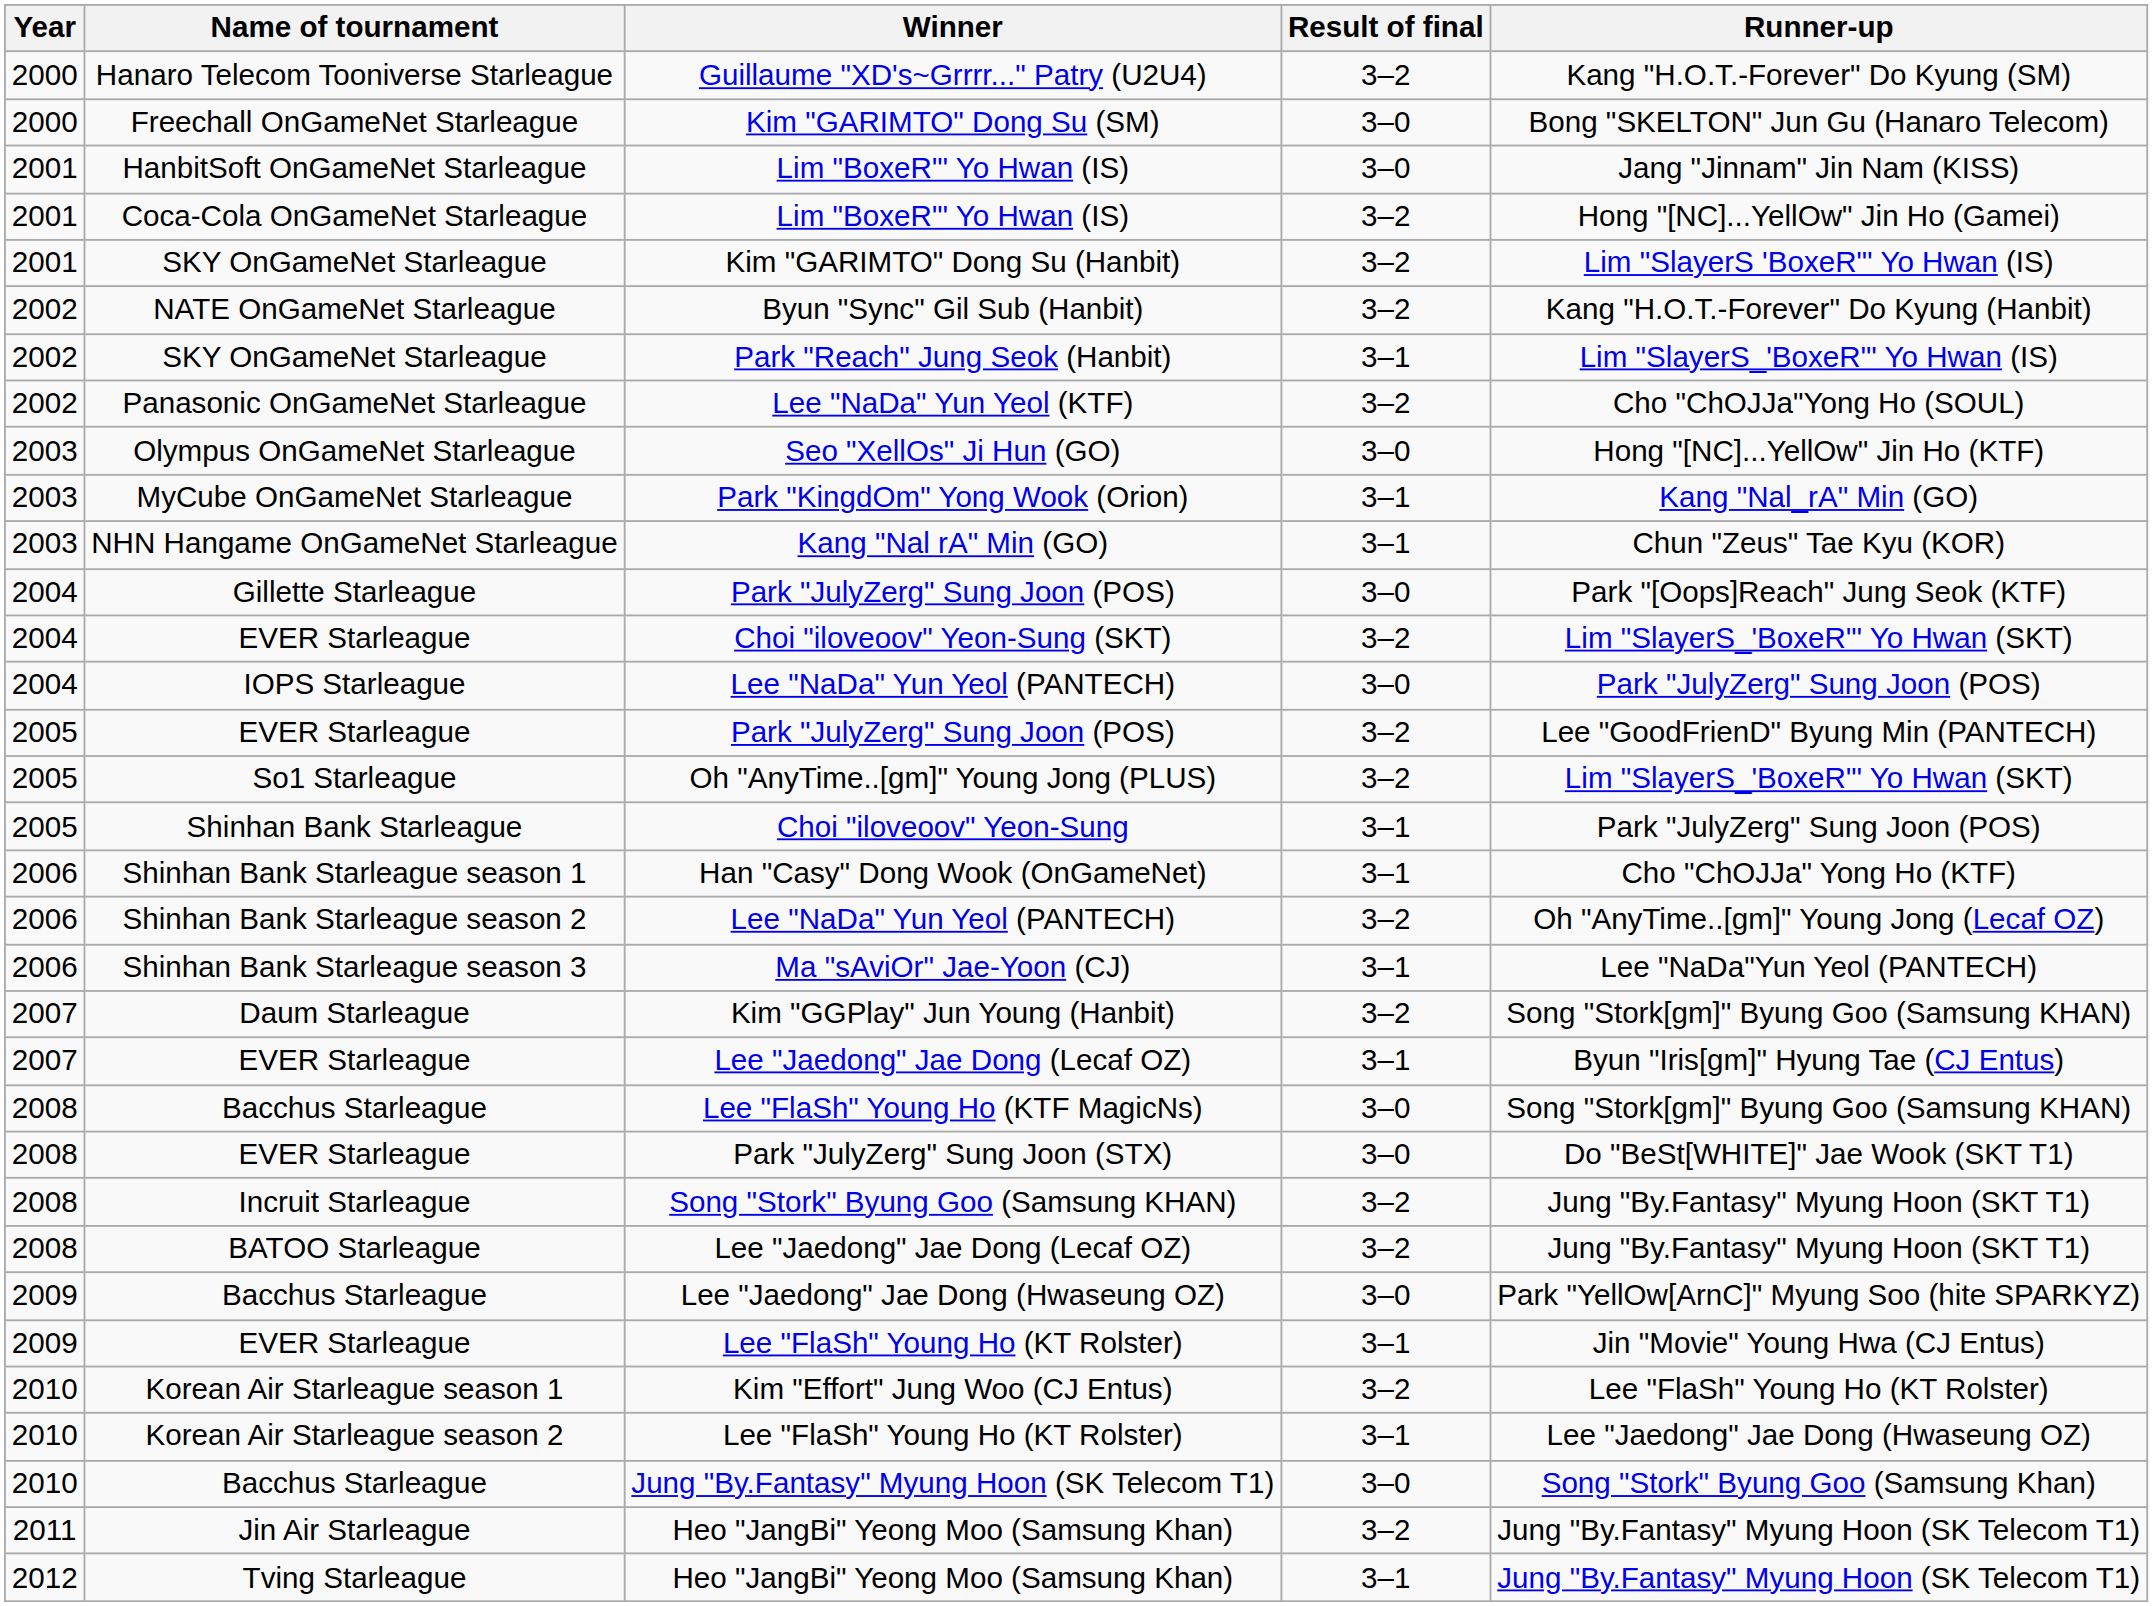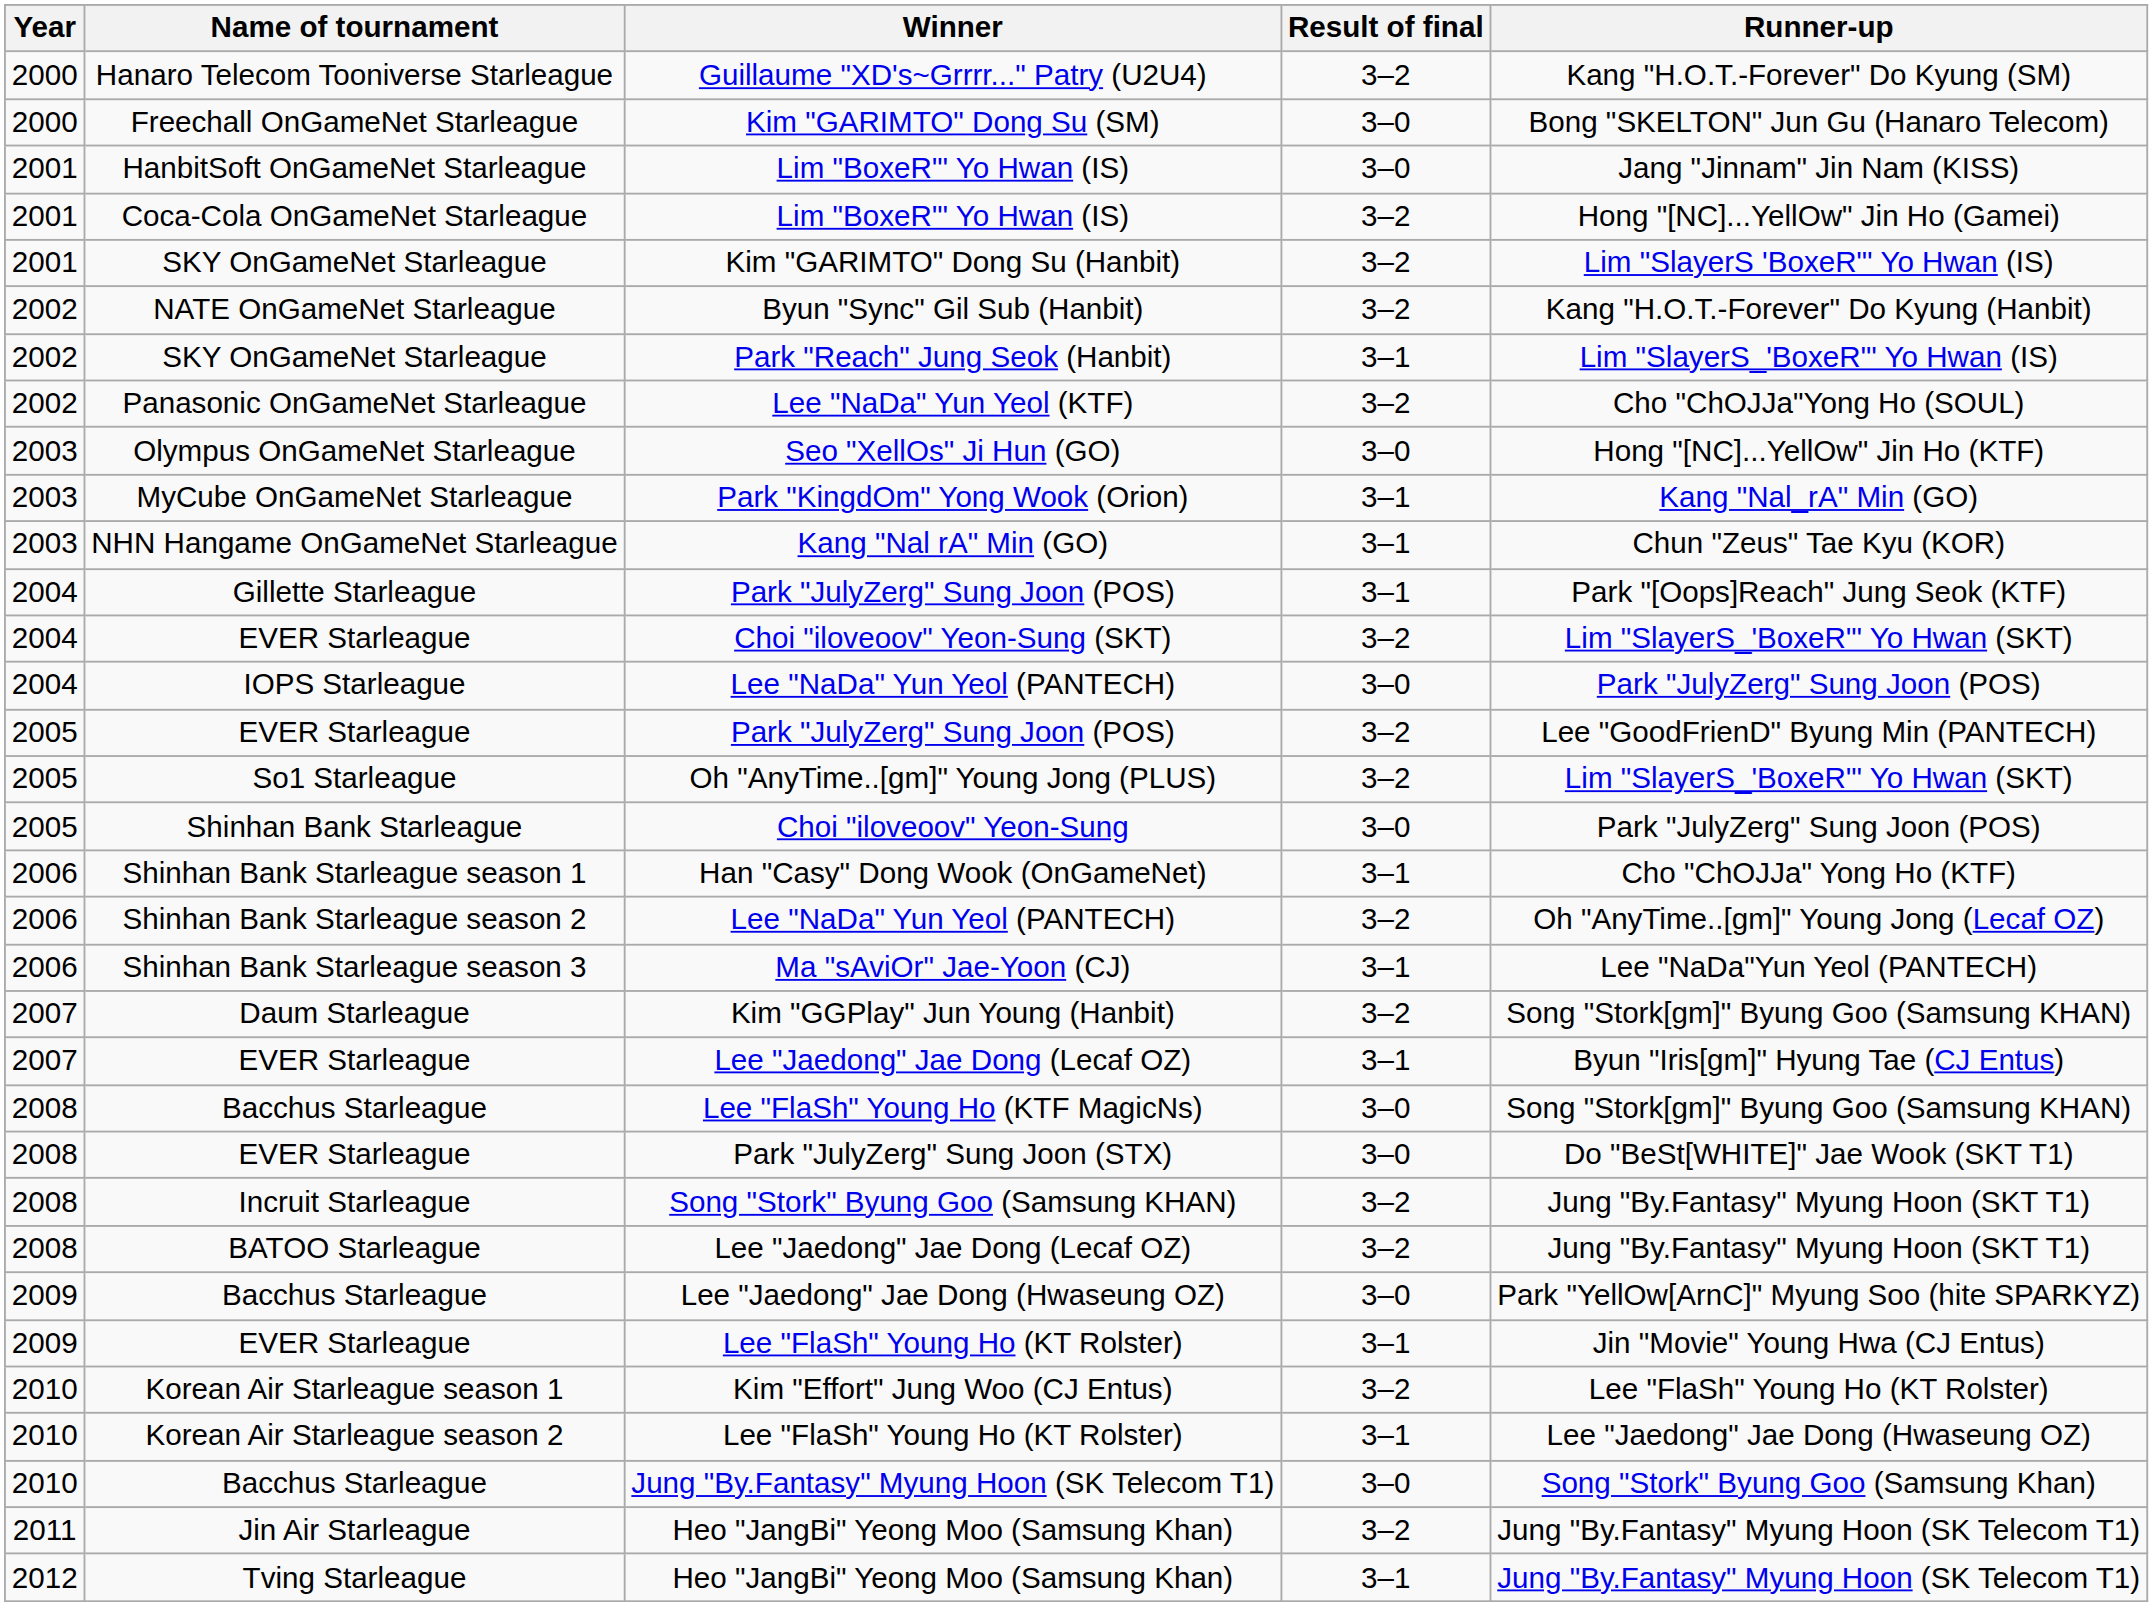Gillette Starleague / Park "JulyZerg" Sung Joon (POS) | Result of final: 3–0 -> 3–1
Choi "iloveoov" Yeon-Sung | Result of final: 3–1 -> 3–0
